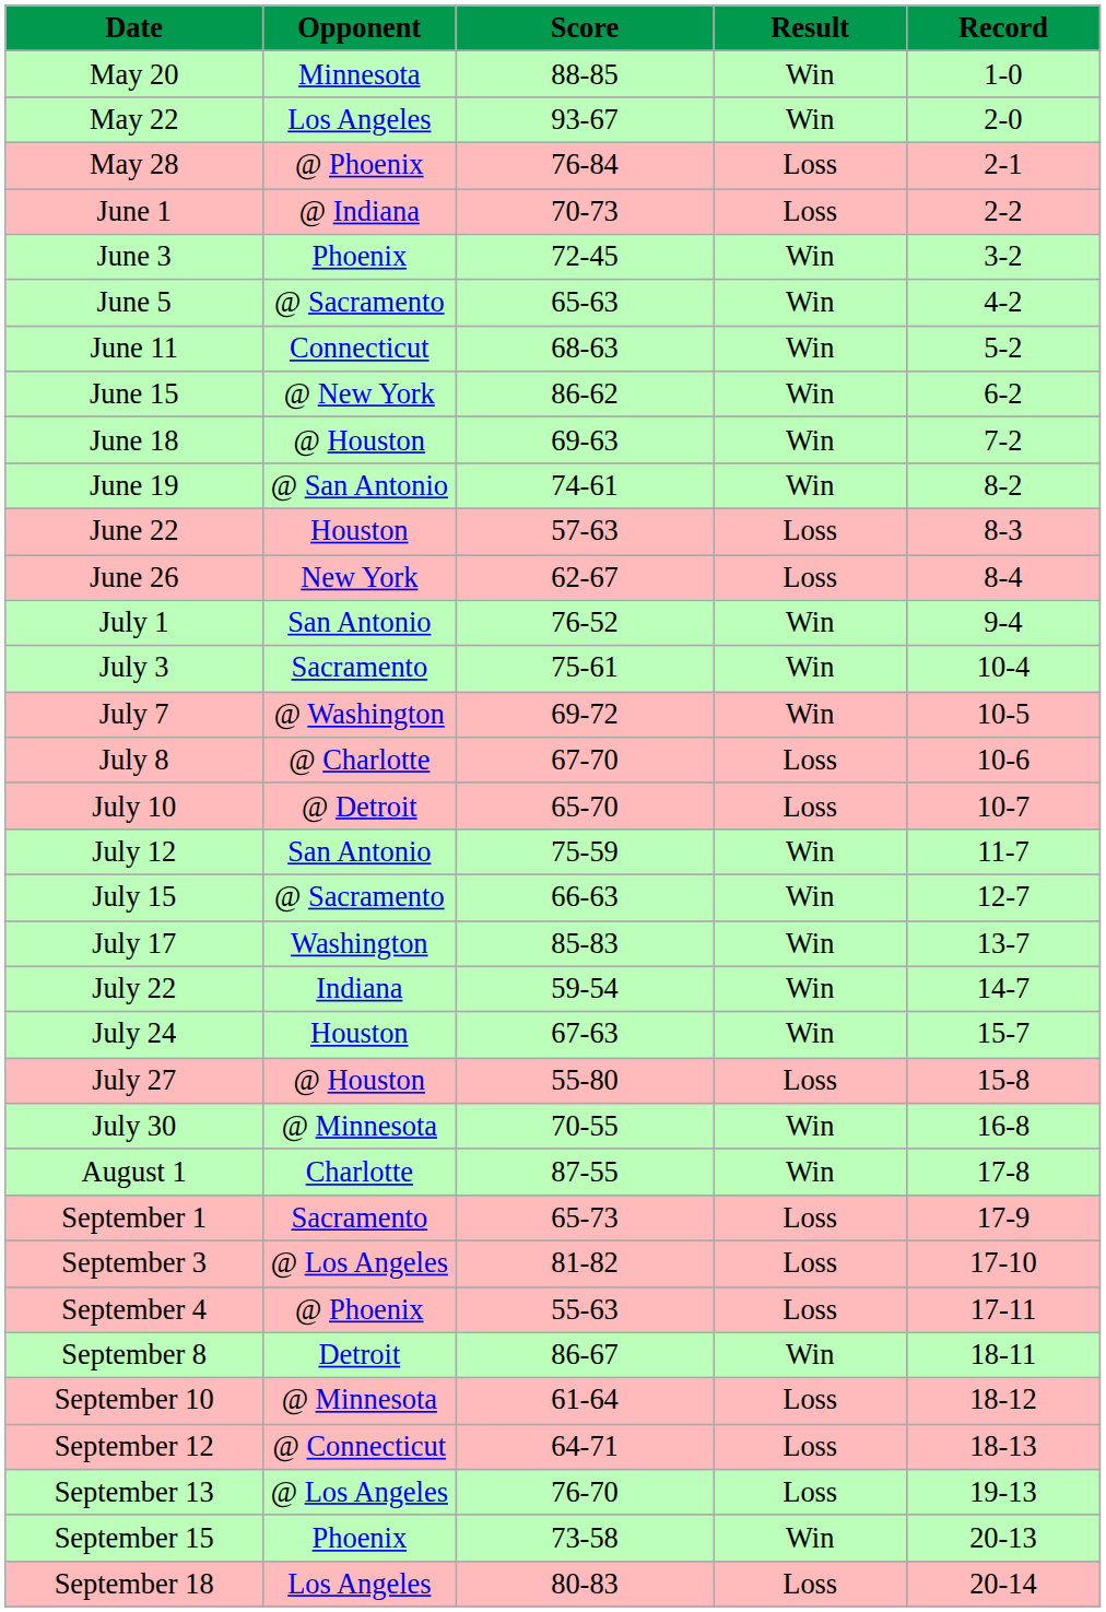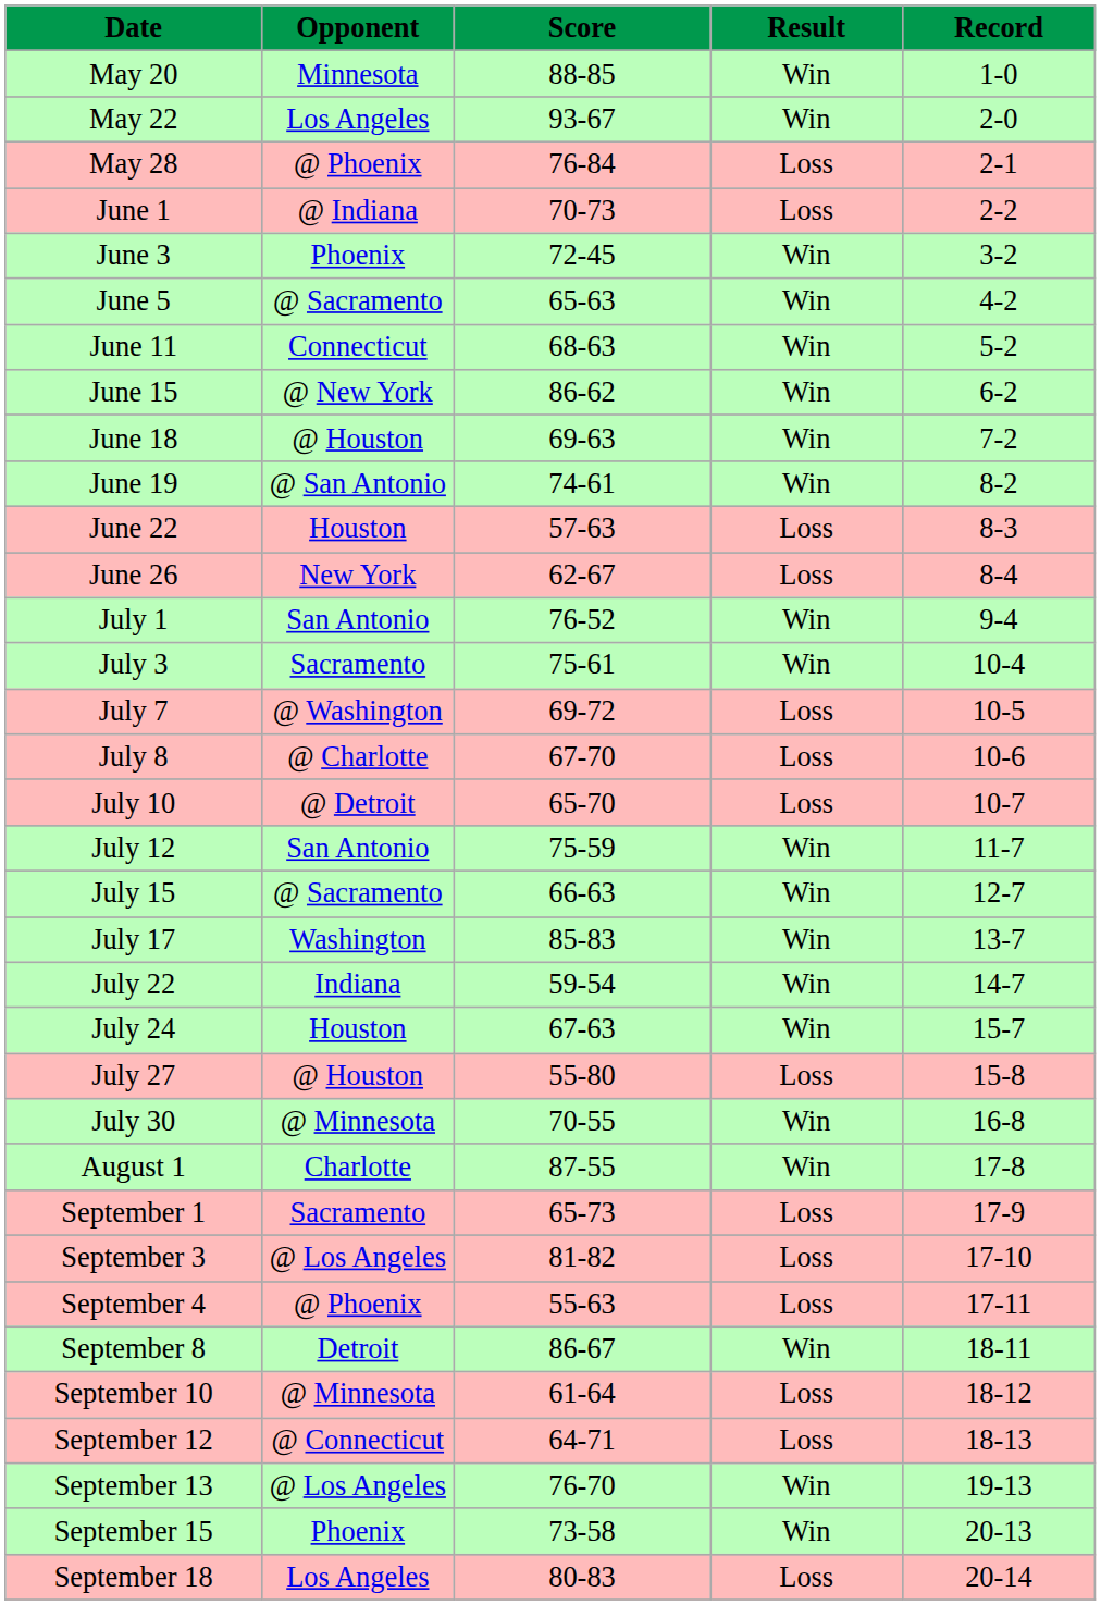July 7 | Result: Win -> Loss
September 13 | Result: Loss -> Win
